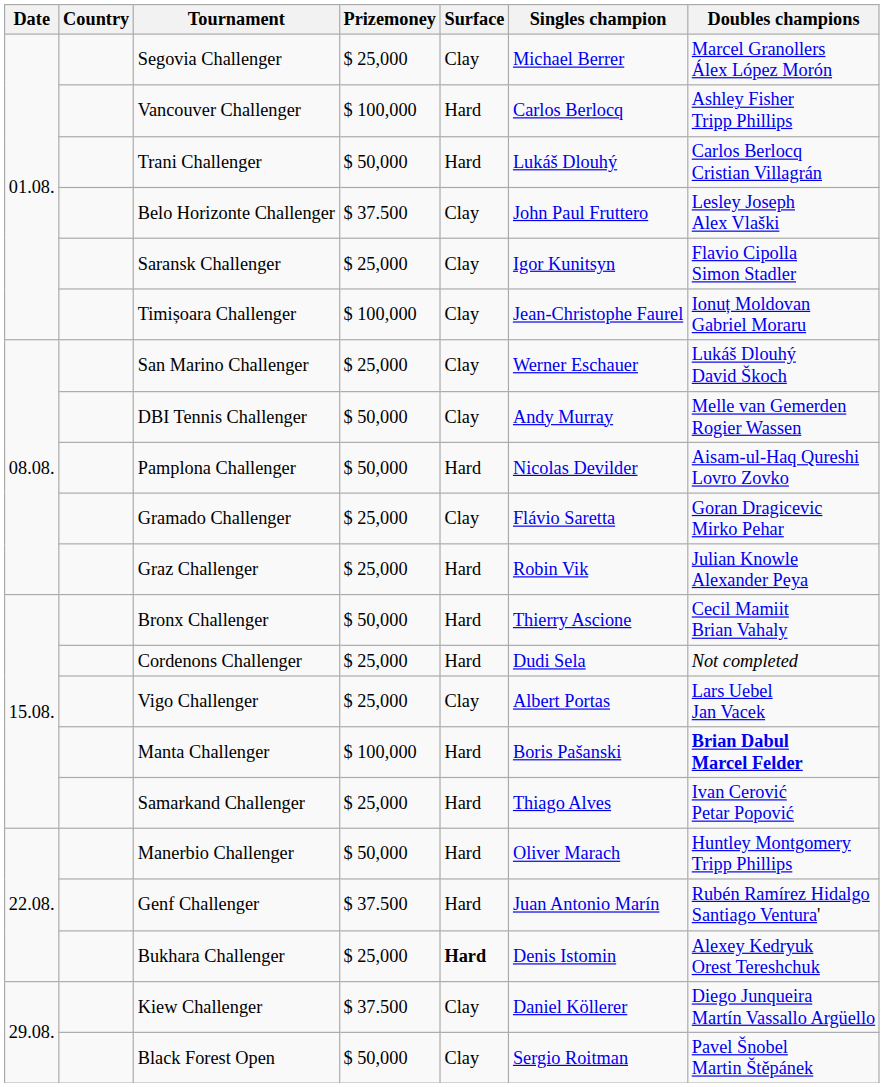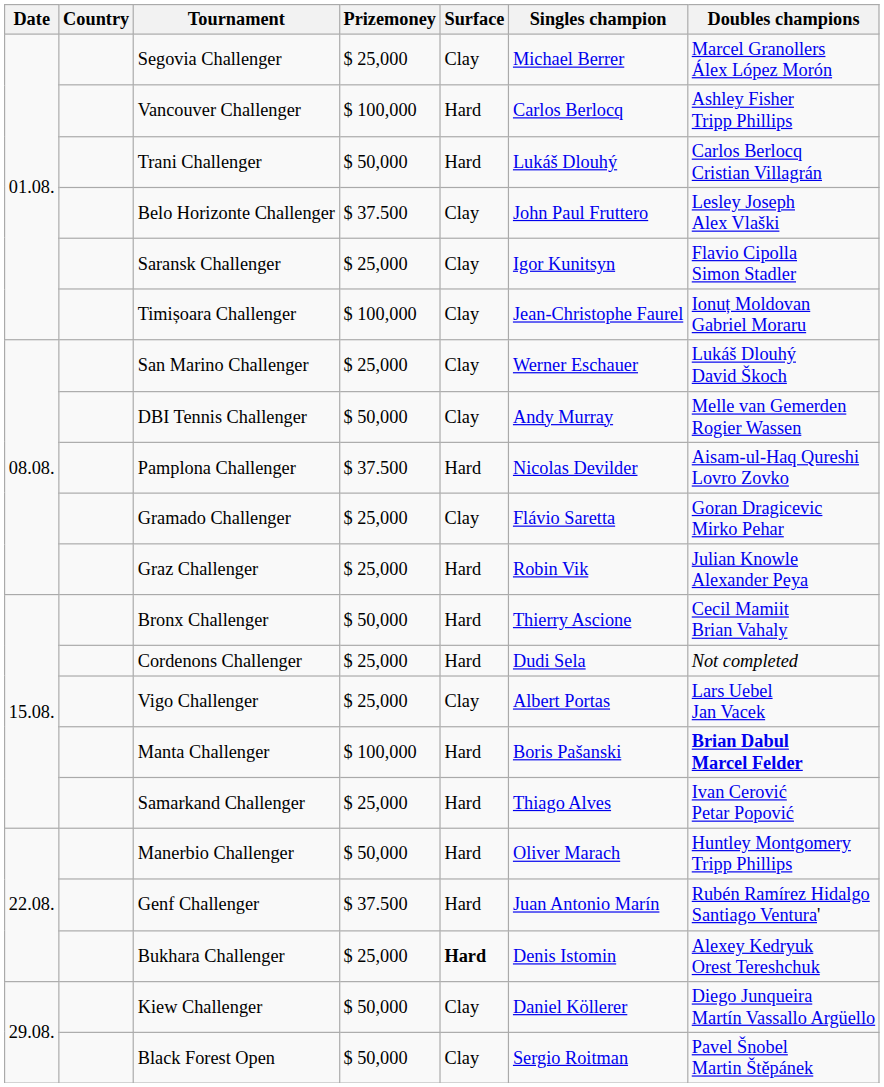Pamplona Challenger | Prizemoney: $ 50,000 -> $ 37.500
Kiew Challenger | Prizemoney: $ 37.500 -> $ 50,000
